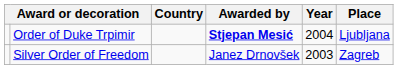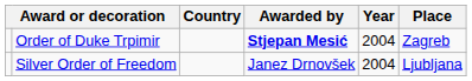Order of Duke Trpimir | Place: Ljubljana -> Zagreb
Silver Order of Freedom | Year: 2003 -> 2004
Silver Order of Freedom | Place: Zagreb -> Ljubljana
